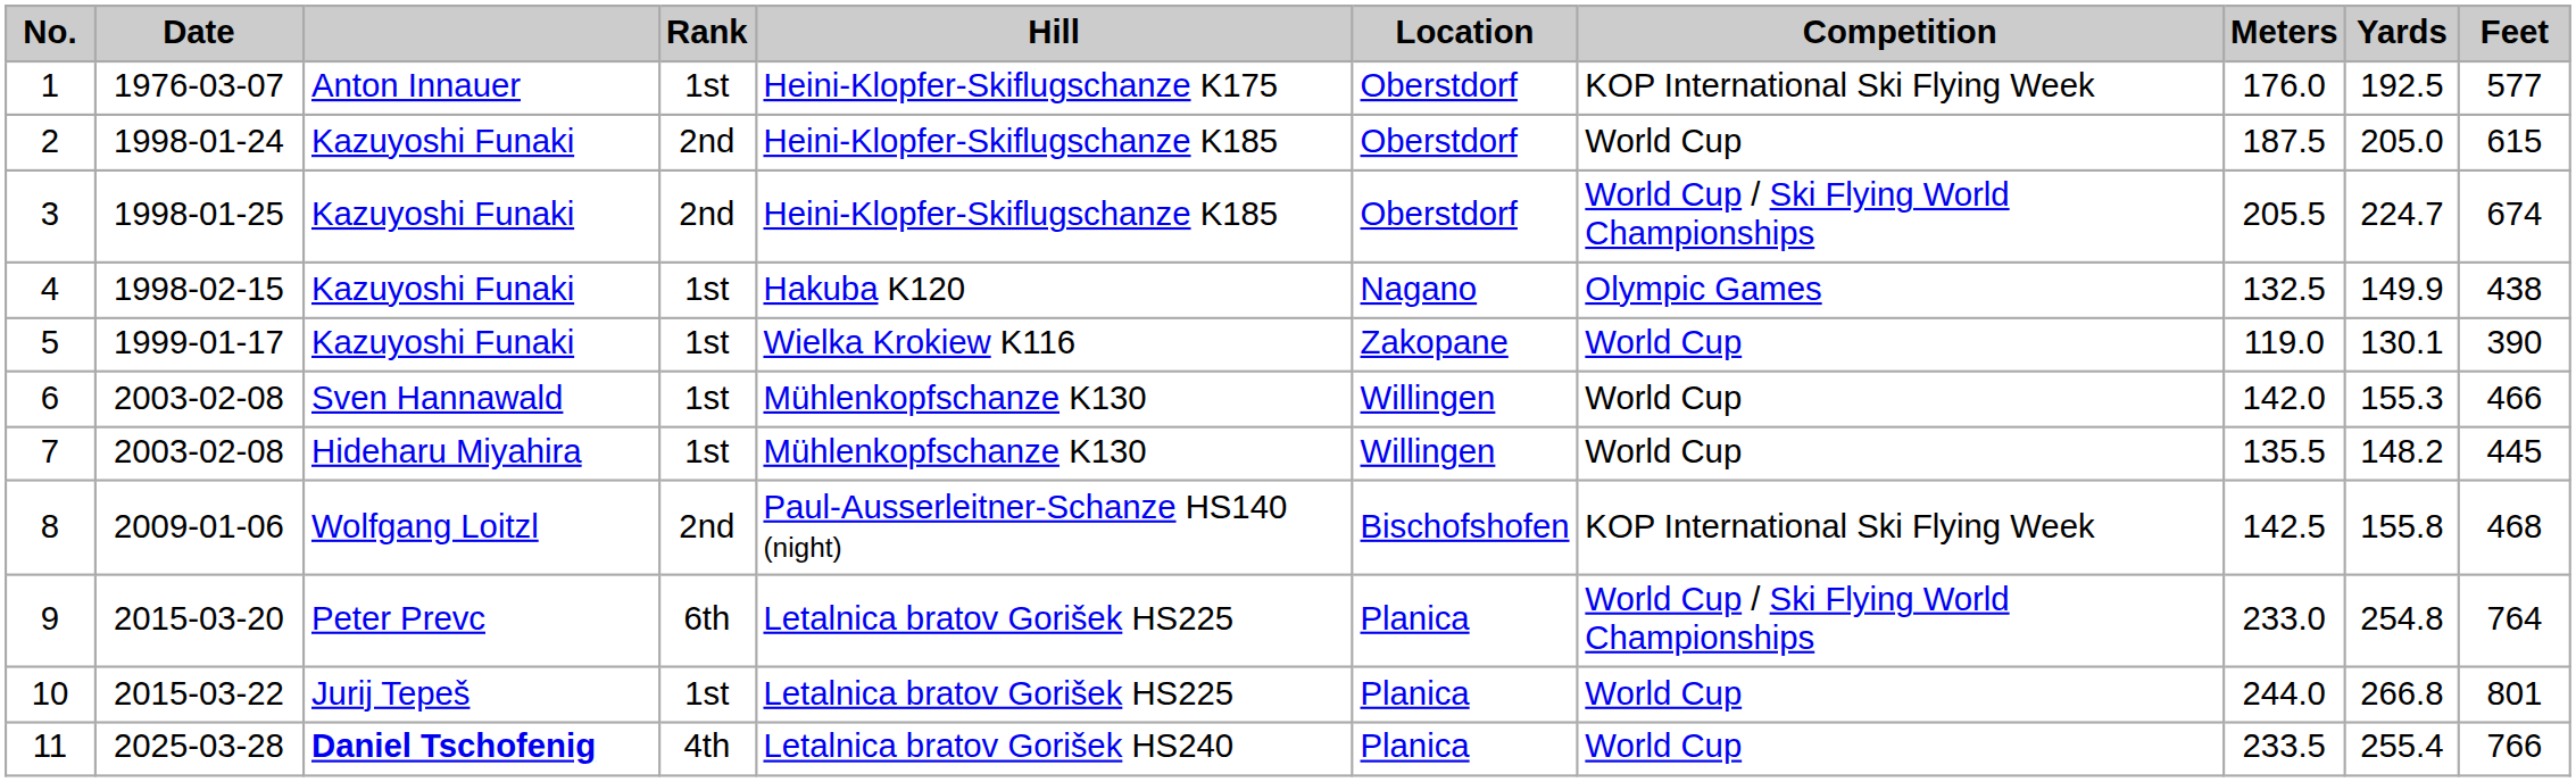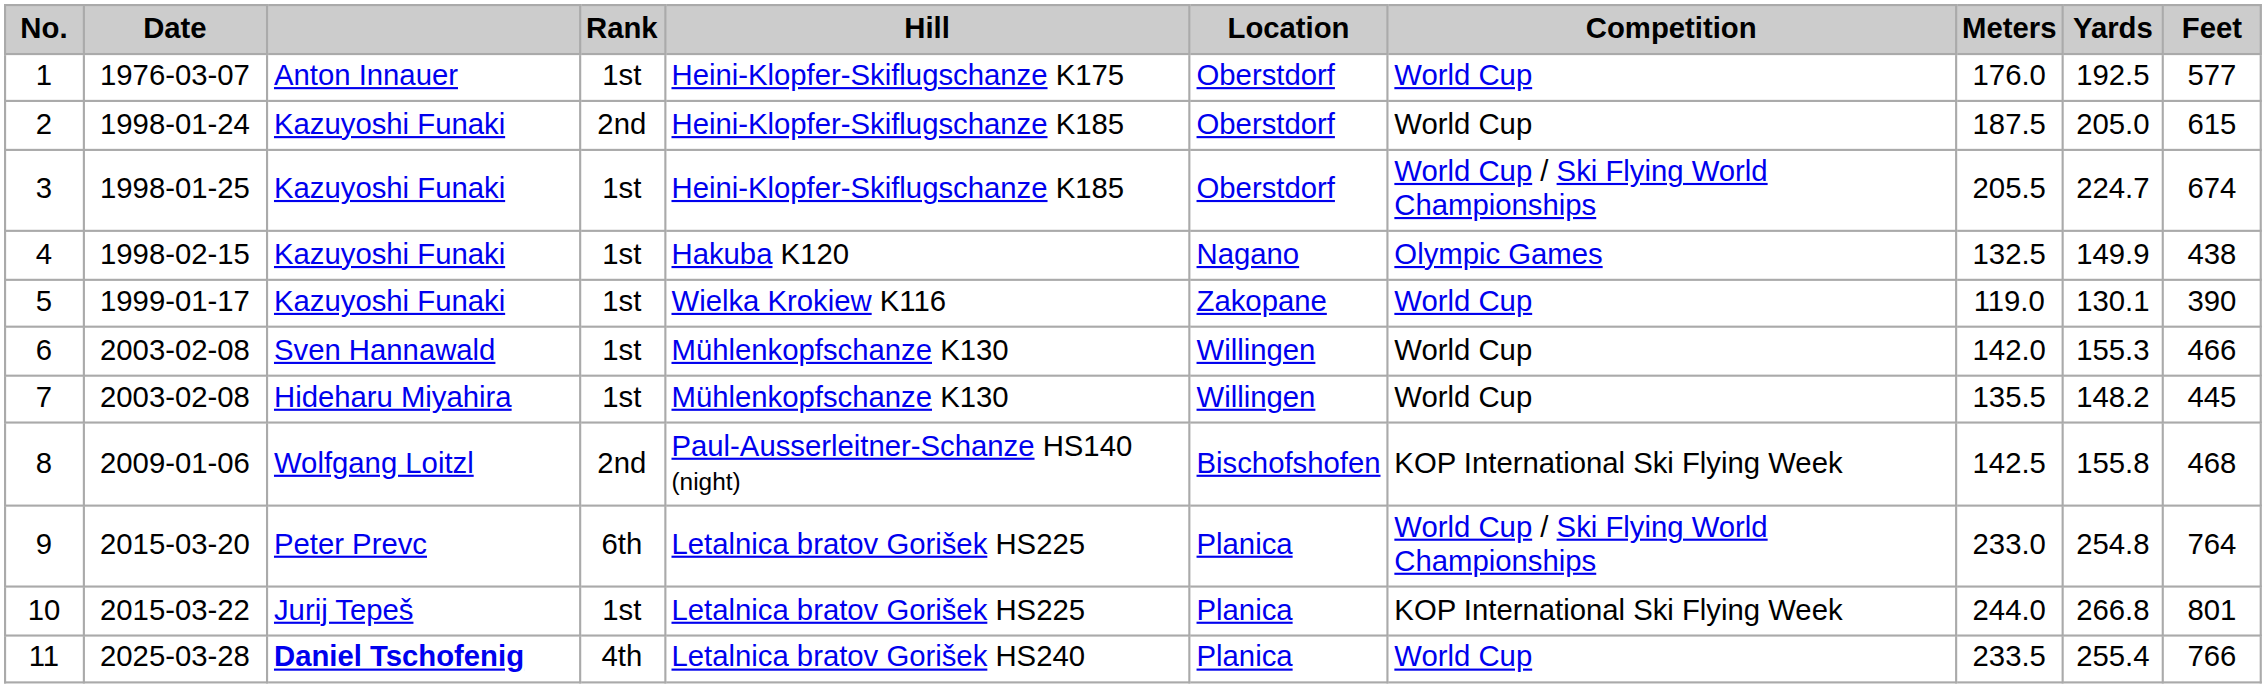1 | Competition: KOP International Ski Flying Week -> World Cup
3 | Rank: 2nd -> 1st
10 | Competition: World Cup -> KOP International Ski Flying Week
